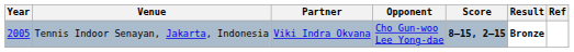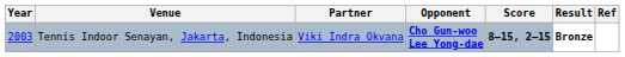Tennis Indoor Senayan, Jakarta, Indonesia | Year: 2005 -> 2003
Tennis Indoor Senayan, Jakarta, Indonesia | Opponent: normal -> bold
